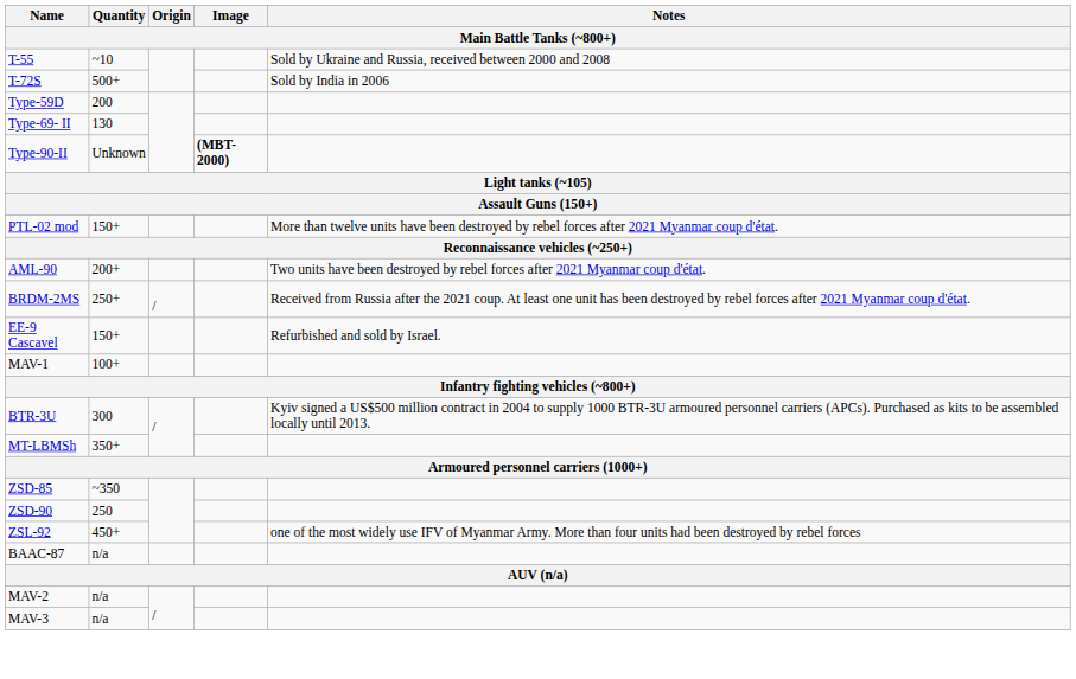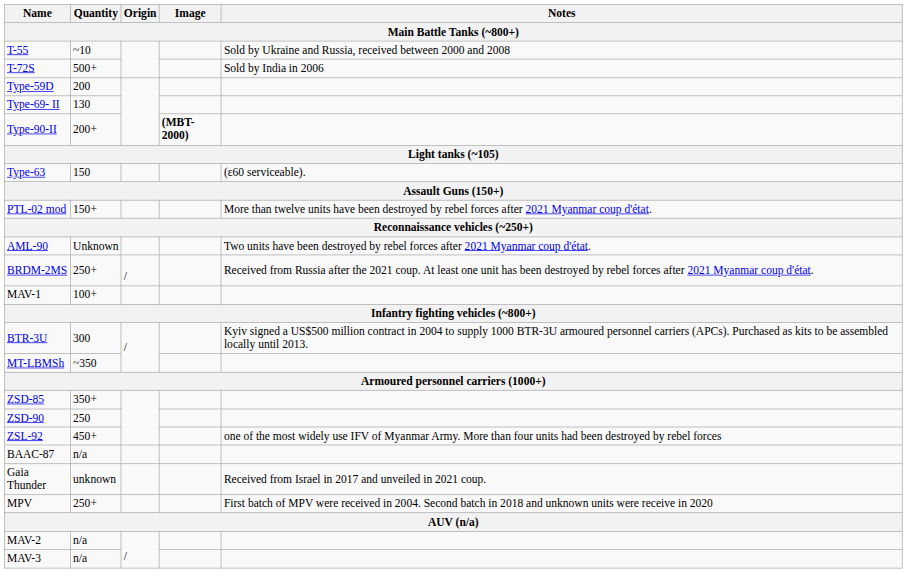Type-90-II | Quantity: Unknown -> 200+
+ row: Type-63 | 150 | (ε60 serviceable).
AML-90 | Quantity: 200+ -> Unknown
- row: EE-9 Cascavel | 150+ | Refurbished and sold by Israel.
MT-LBMSh | Quantity: 350+ -> ~350
ZSD-85 | Quantity: ~350 -> 350+
+ row: Gaia Thunder | unknown | Received from Israel in 2017 and unveiled in 2021 coup.
+ row: MPV | 250+ | First batch of MPV were received in 2004. Second batch in 2018 and unknown units were receive in 2020
